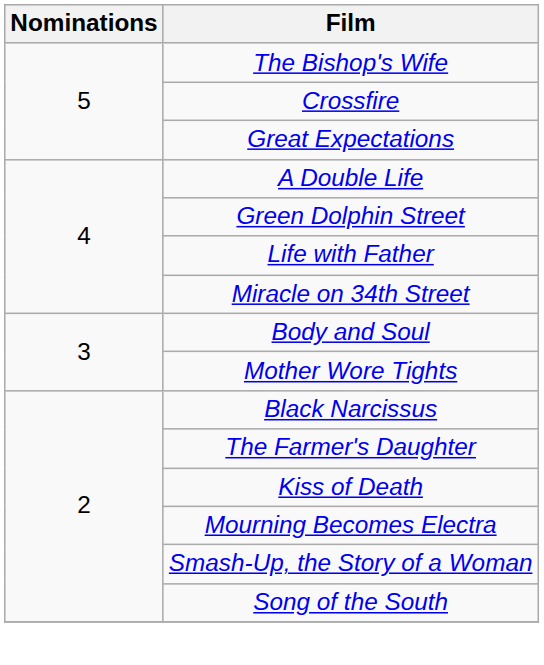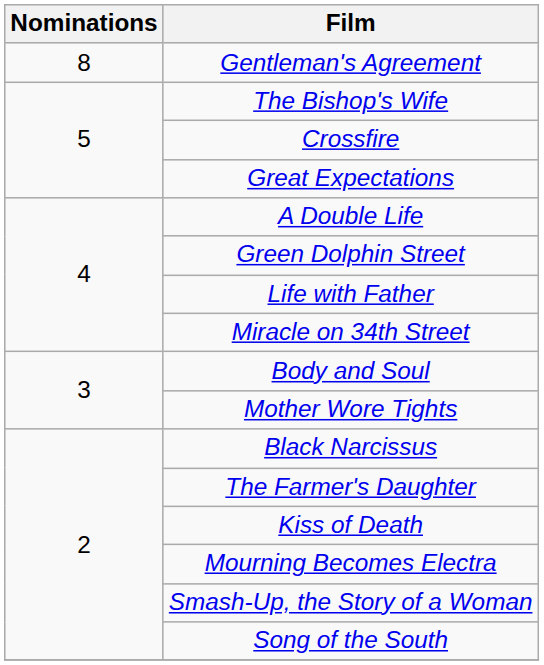+ row: 8 | Gentleman's Agreement
